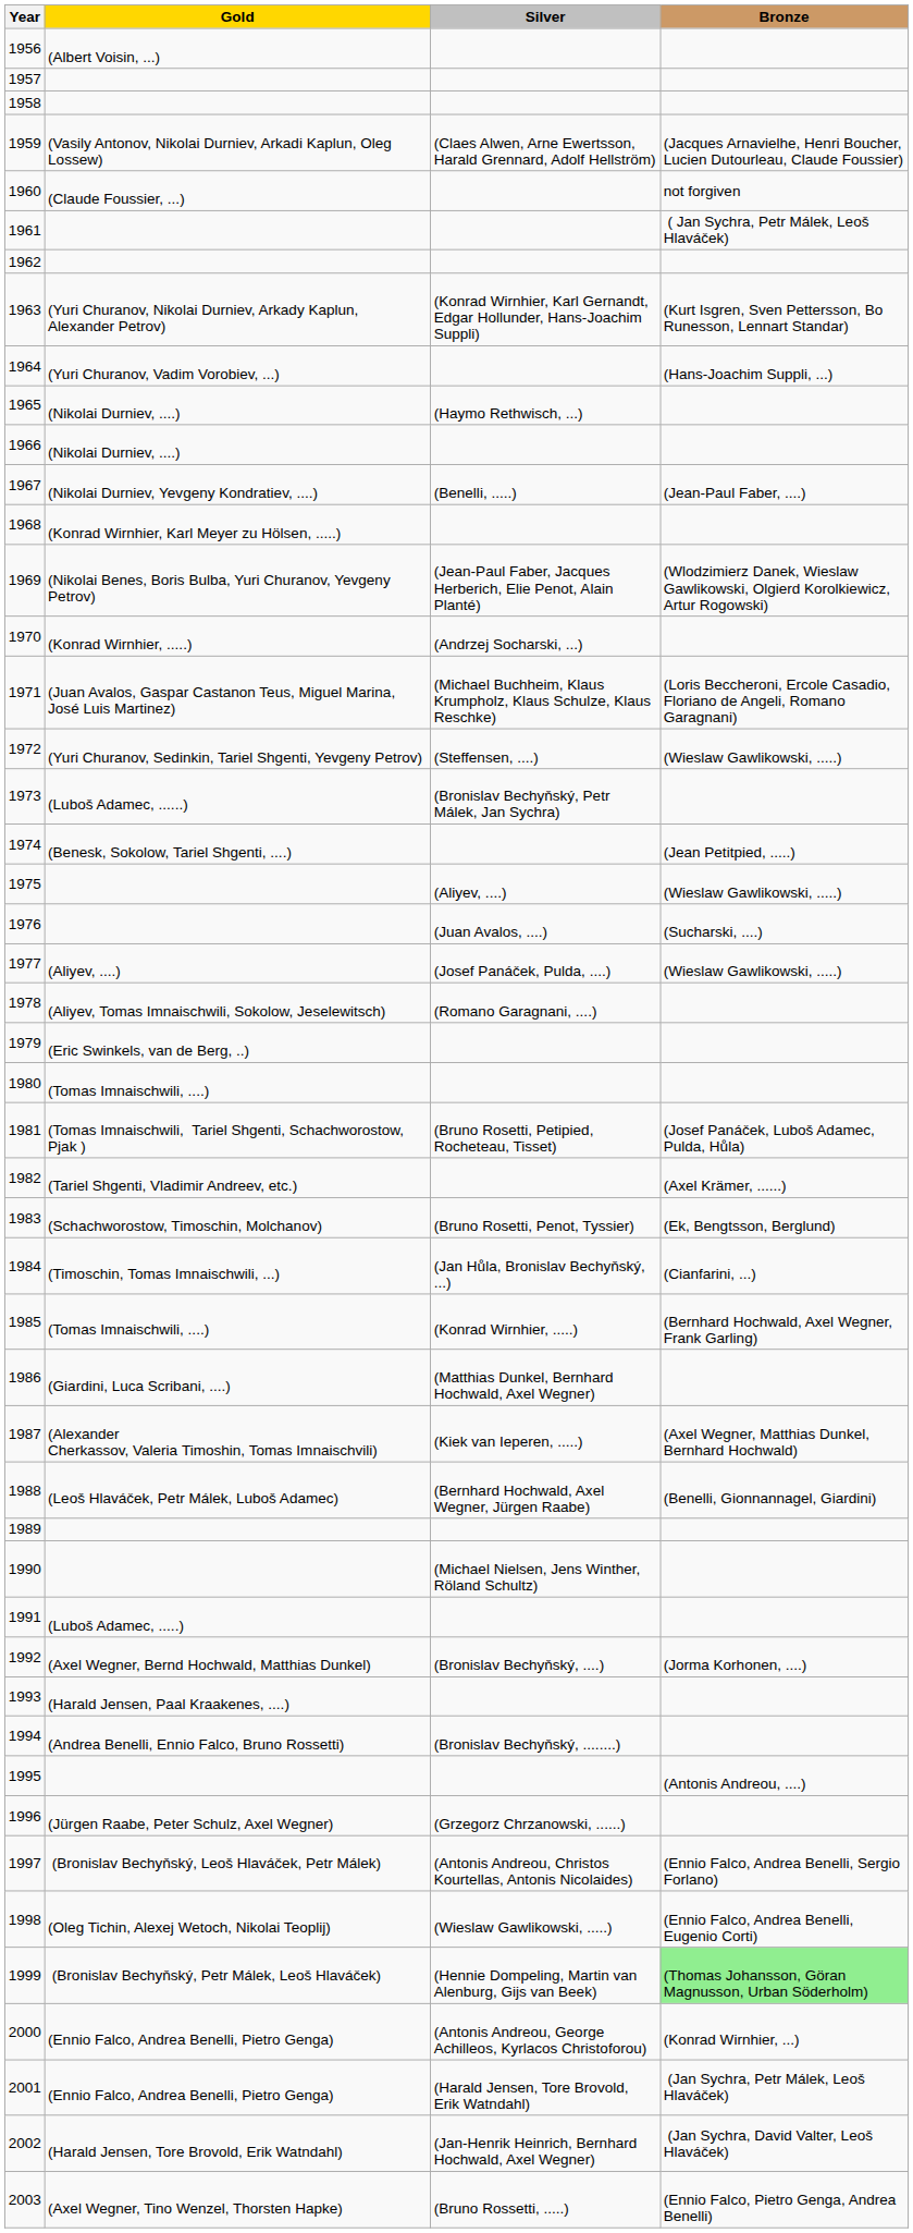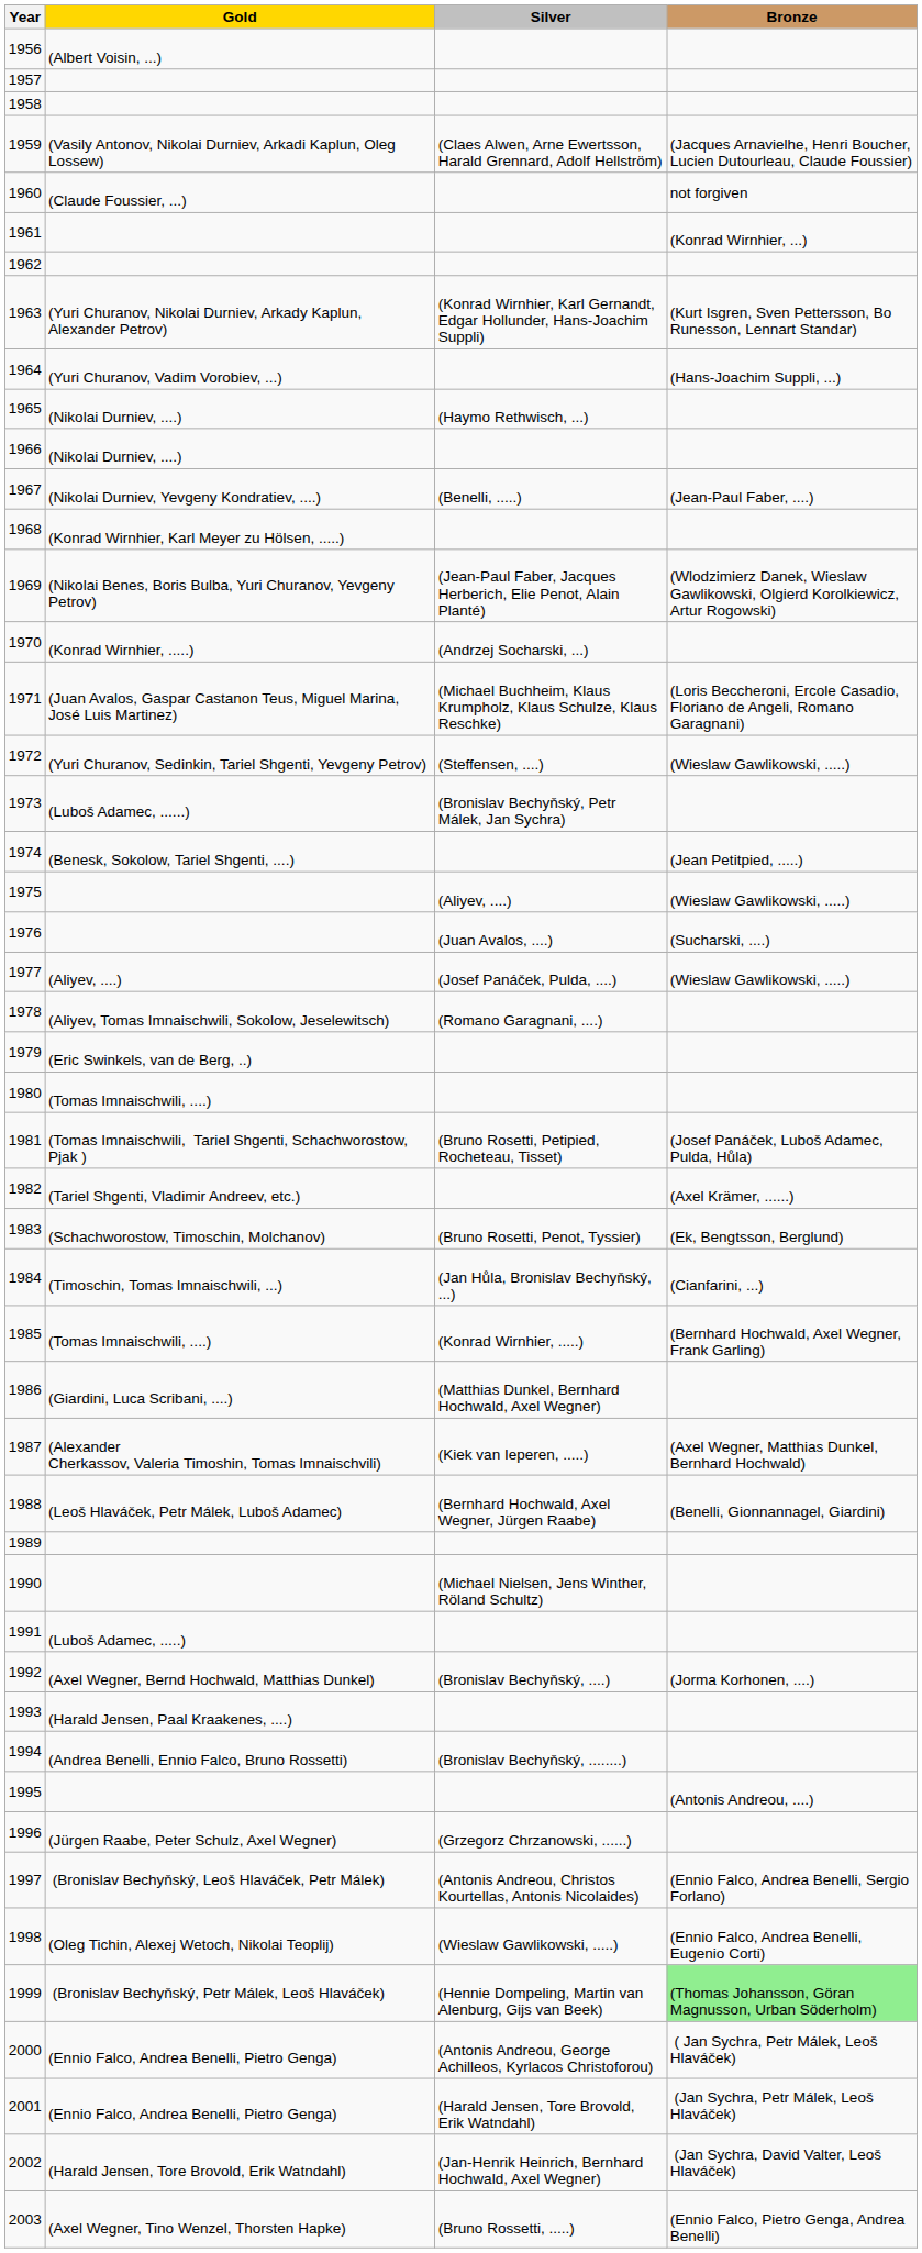1961 | Bronze: ( Jan Sychra, Petr Málek, Leoš Hlaváček) -> (Konrad Wirnhier, ...)
2000 | Bronze: (Konrad Wirnhier, ...) -> ( Jan Sychra, Petr Málek, Leoš Hlaváček)
